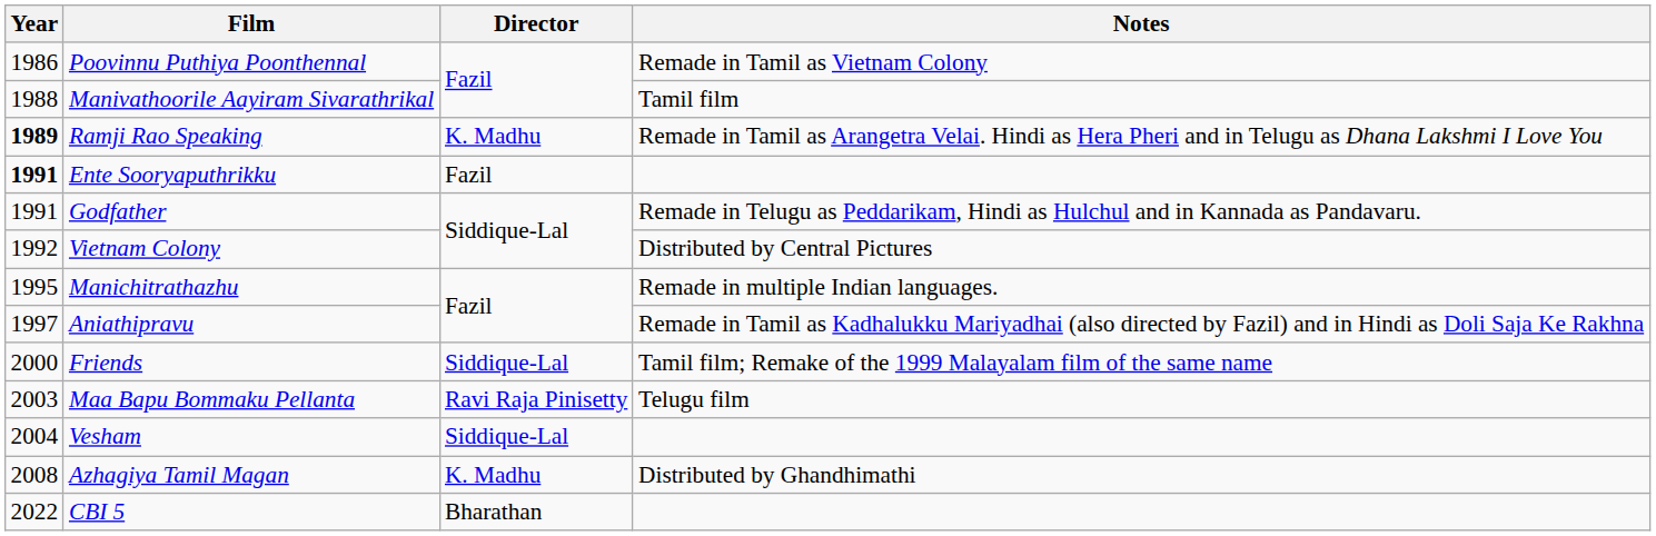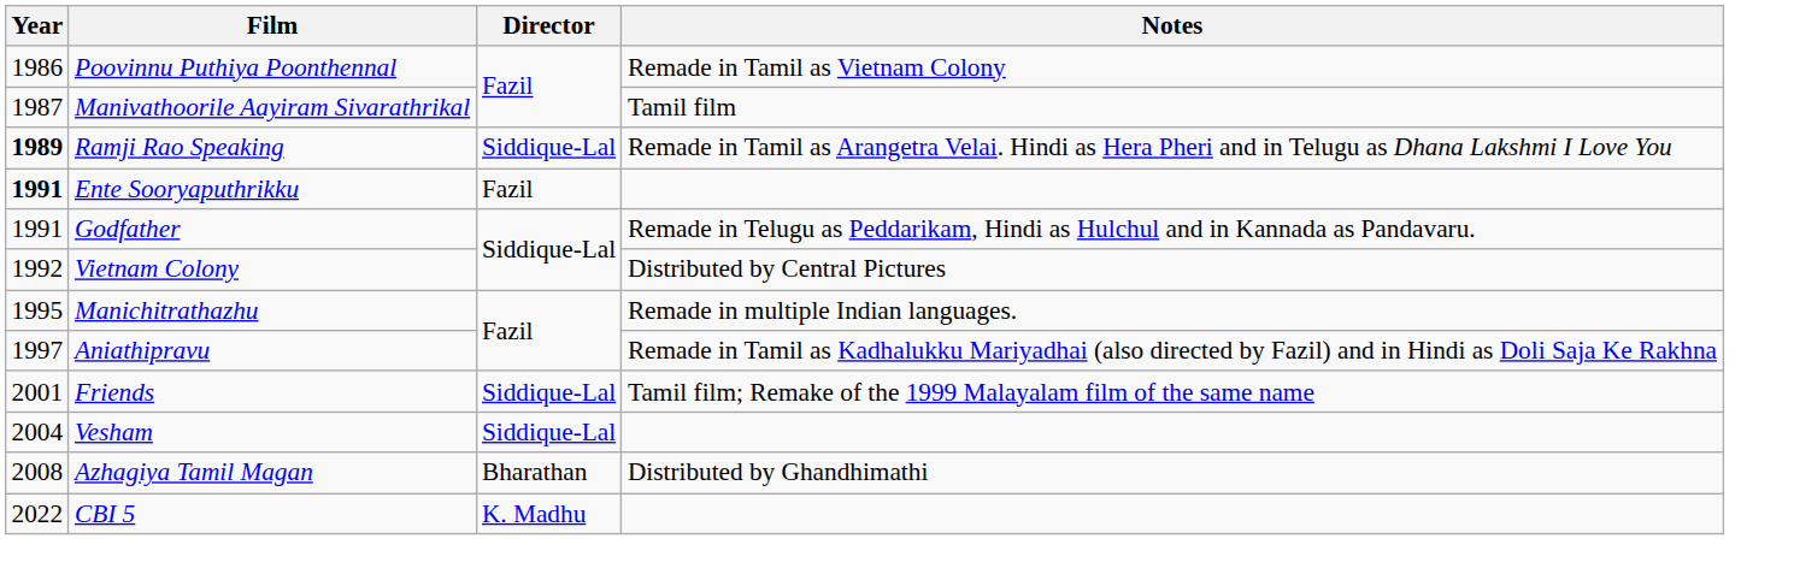Manivathoorile Aayiram Sivarathrikal | Year: 1988 -> 1987
Ramji Rao Speaking | Director: K. Madhu -> Siddique-Lal
Friends | Year: 2000 -> 2001
- row: 2003 | Maa Bapu Bommaku Pellanta | Ravi Raja Pinisetty | Telugu film
Azhagiya Tamil Magan | Director: K. Madhu -> Bharathan
CBI 5 | Director: Bharathan -> K. Madhu
